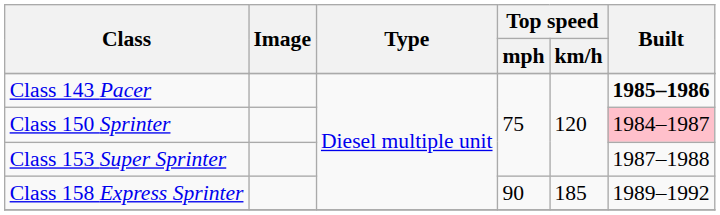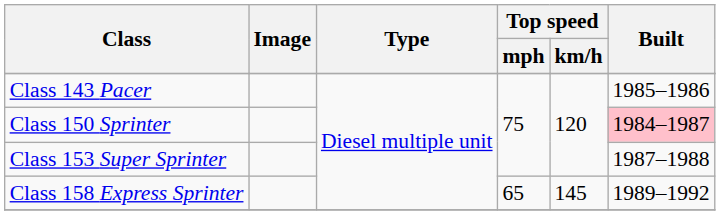Class 143 Pacer | Built: bold -> normal
Class 158 Express Sprinter | Top speed / mph: 90 -> 65
Class 158 Express Sprinter | Top speed / km/h: 185 -> 145
